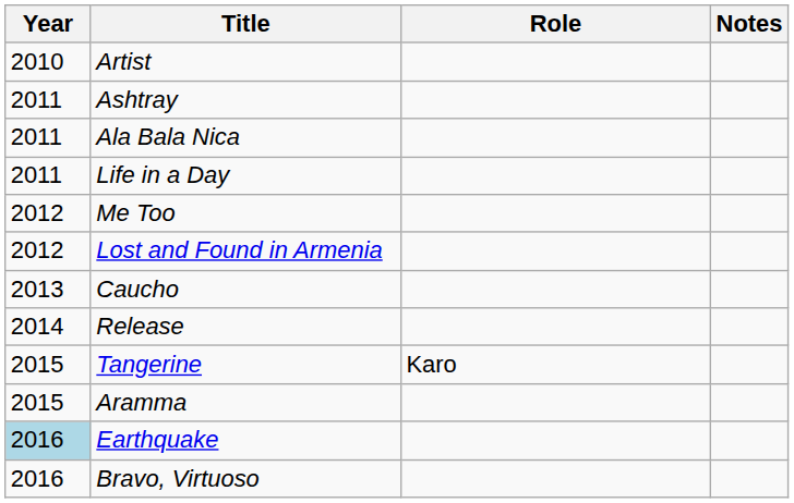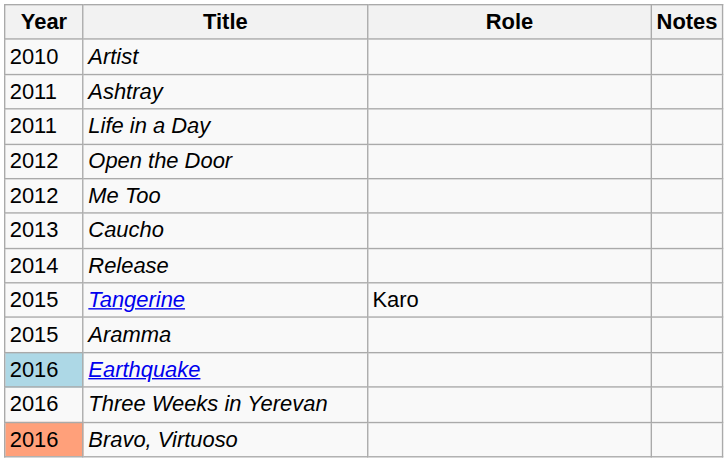- row: 2011 | Ala Bala Nica
+ row: 2012 | Open the Door
- row: 2012 | Lost and Found in Armenia
+ row: 2016 | Three Weeks in Yerevan
Bravo, Virtuoso | Year: no background -> lightsalmon background
